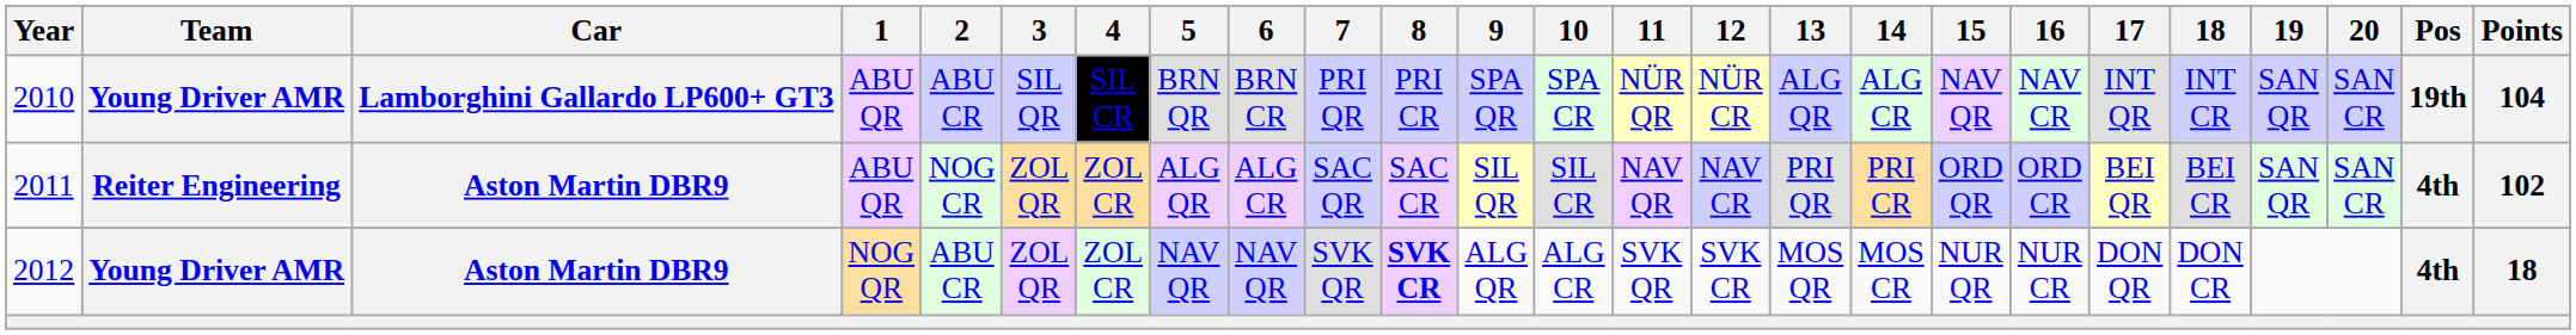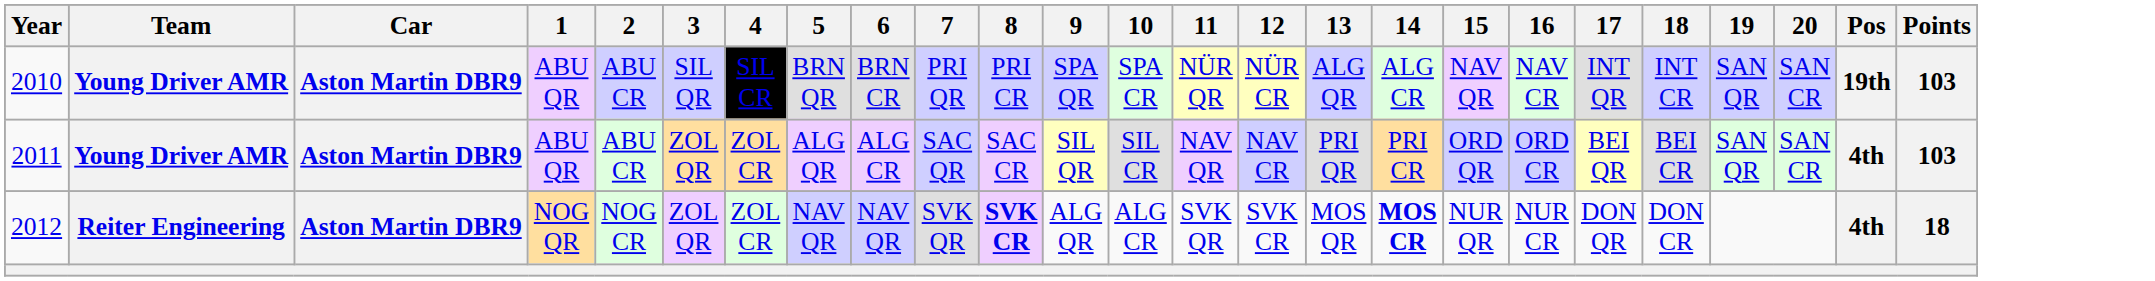2010 | Car: Lamborghini Gallardo LP600+ GT3 -> Aston Martin DBR9
2010 | Points: 104 -> 103
2011 | Team: Reiter Engineering -> Young Driver AMR
2011 | 2: NOG CR -> ABU CR
2011 | Points: 102 -> 103
2012 | Team: Young Driver AMR -> Reiter Engineering
2012 | 2: ABU CR -> NOG CR
2012 | 14: normal -> bold
